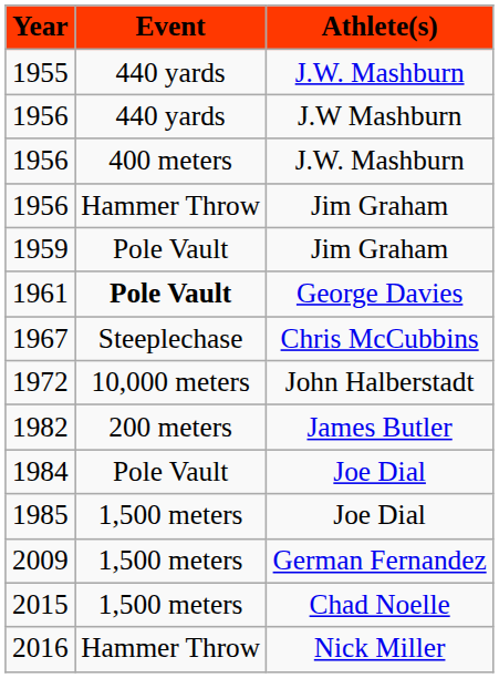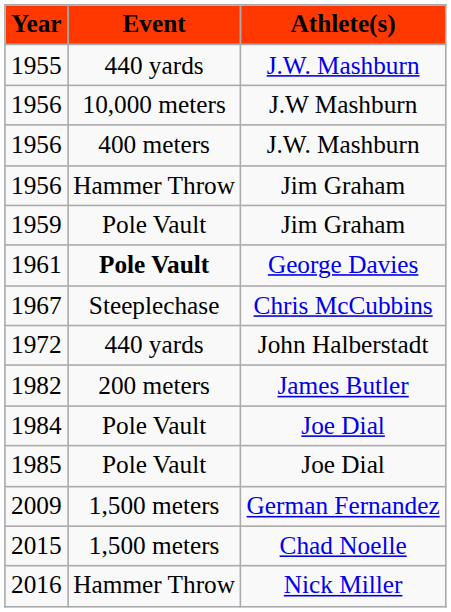1956 / J.W Mashburn | Event: 440 yards -> 10,000 meters
1972 | Event: 10,000 meters -> 440 yards
1985 | Event: 1,500 meters -> Pole Vault
